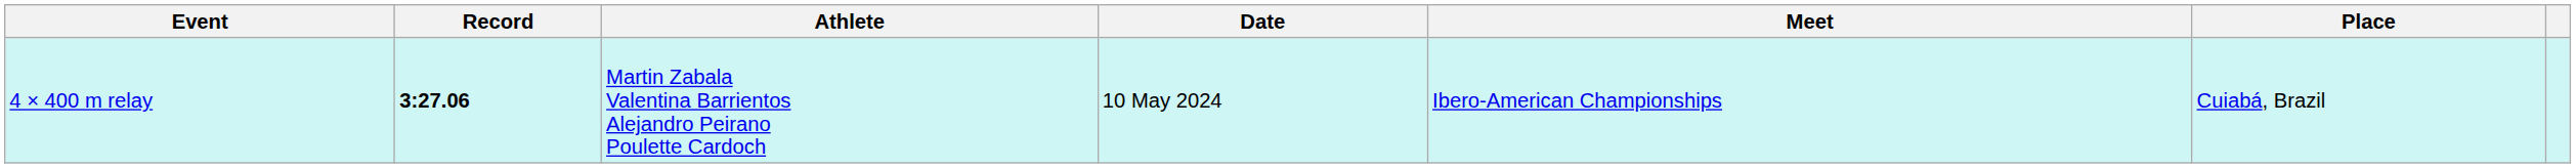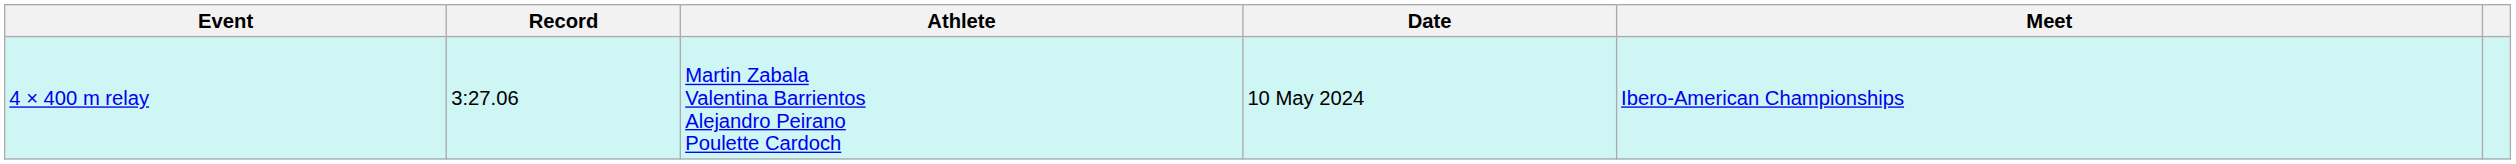- column: Place | Cuiabá, Brazil
4 × 400 m relay | Record: bold -> normal
